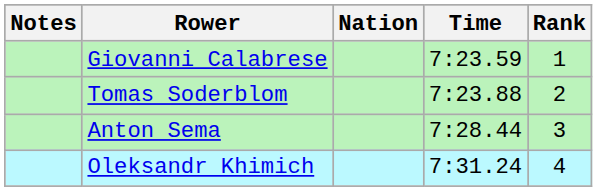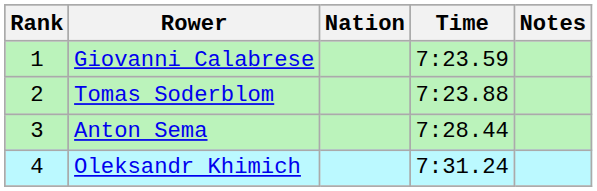columns swapped: Rank <-> Notes
